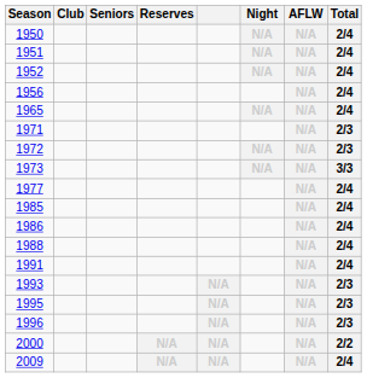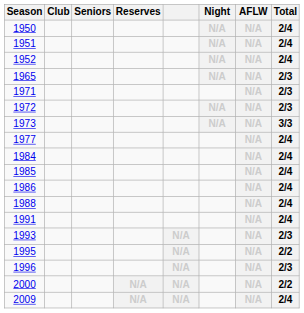- row: 1956 | N/A | 2/4
1965 | Total: 2/4 -> 2/3
+ row: 1984 | N/A | 2/4
1995 | Total: 2/3 -> 2/2
